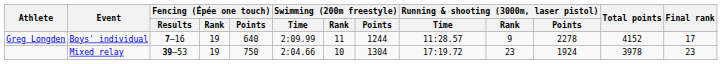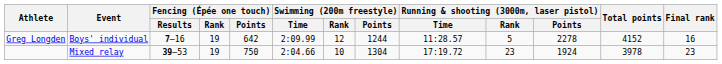Greg Longden | Fencing (Épée one touch) / Points: 640 -> 642
Greg Longden | Swimming (200m freestyle) / Rank: 11 -> 12
Greg Longden | Running & shooting (3000m, laser pistol) / Rank: 9 -> 5
Greg Longden | Final rank: 17 -> 16
